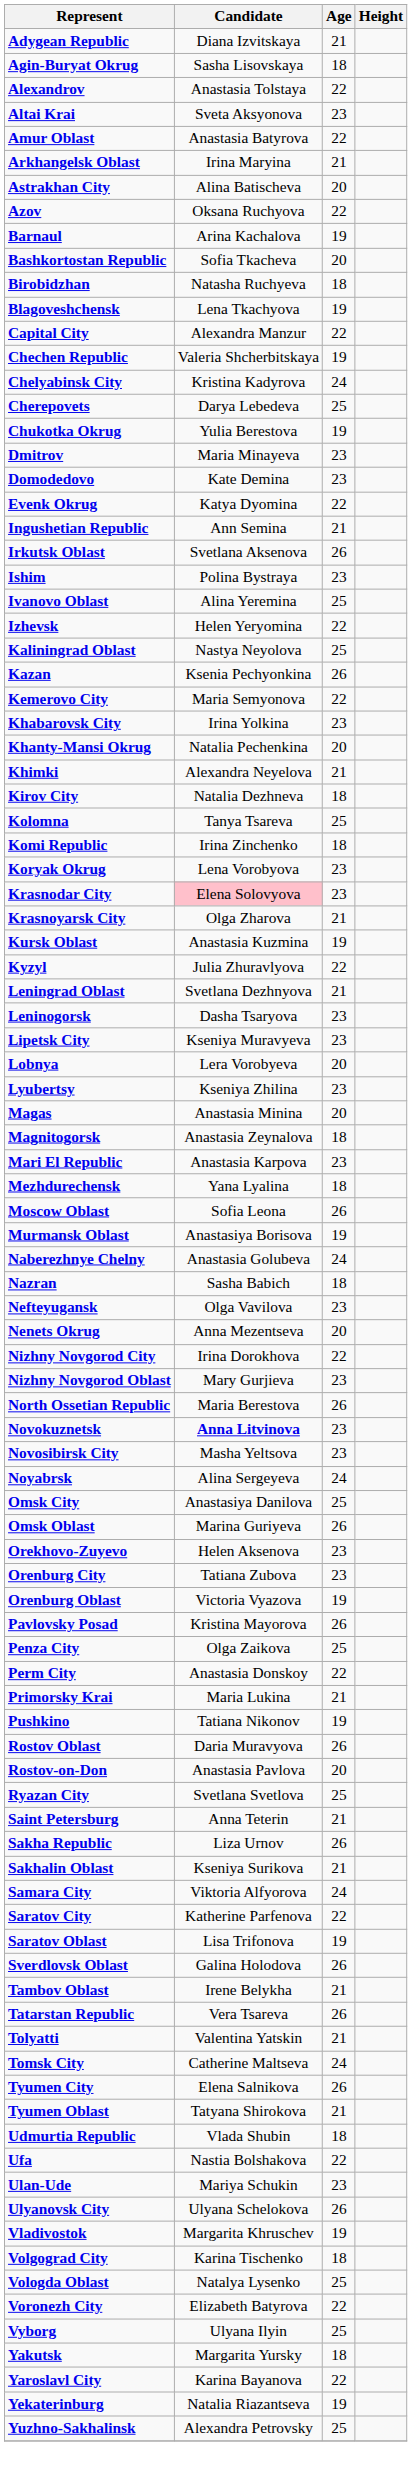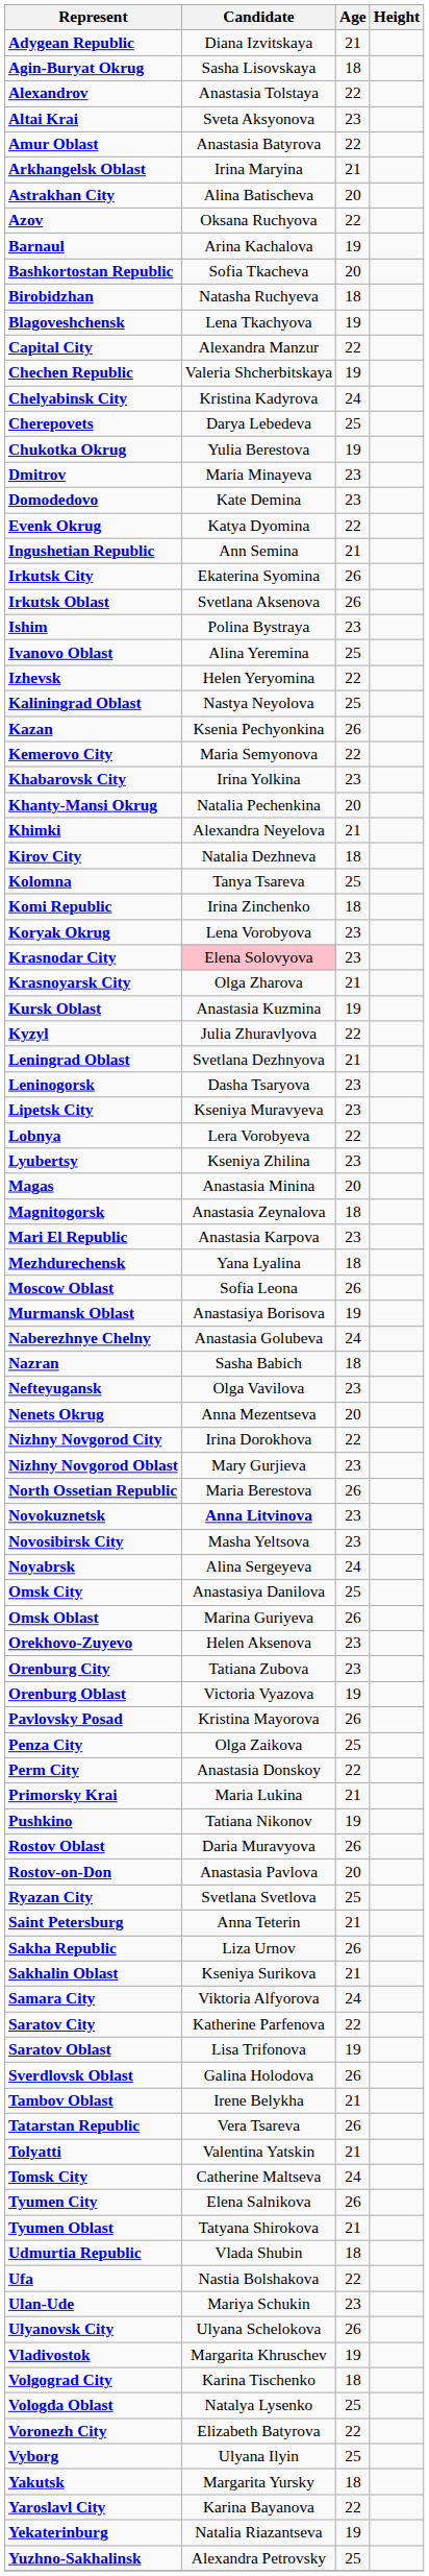+ row: Irkutsk City | Ekaterina Syomina | 26
Lobnya | Age: 20 -> 22
